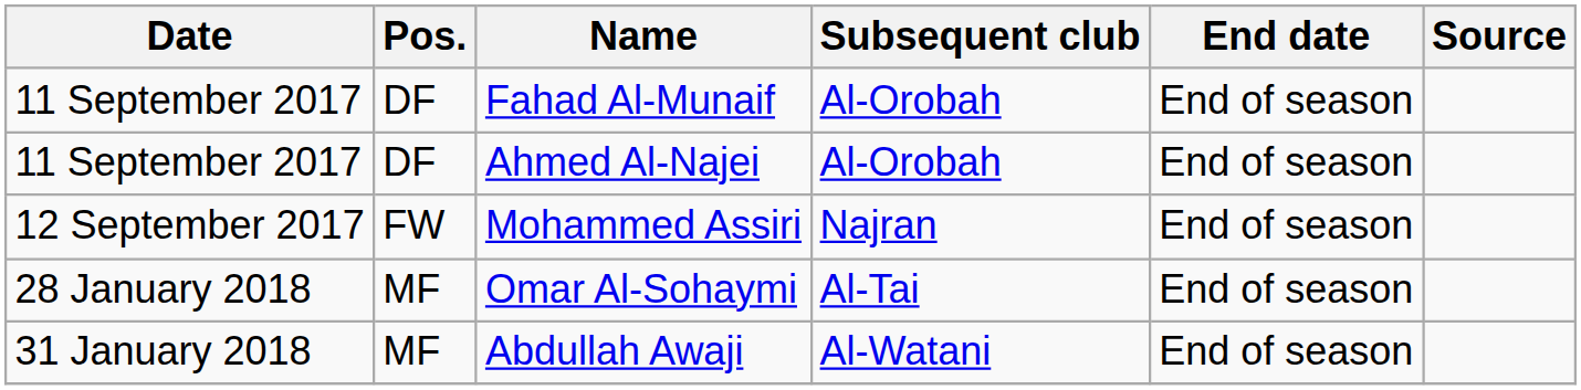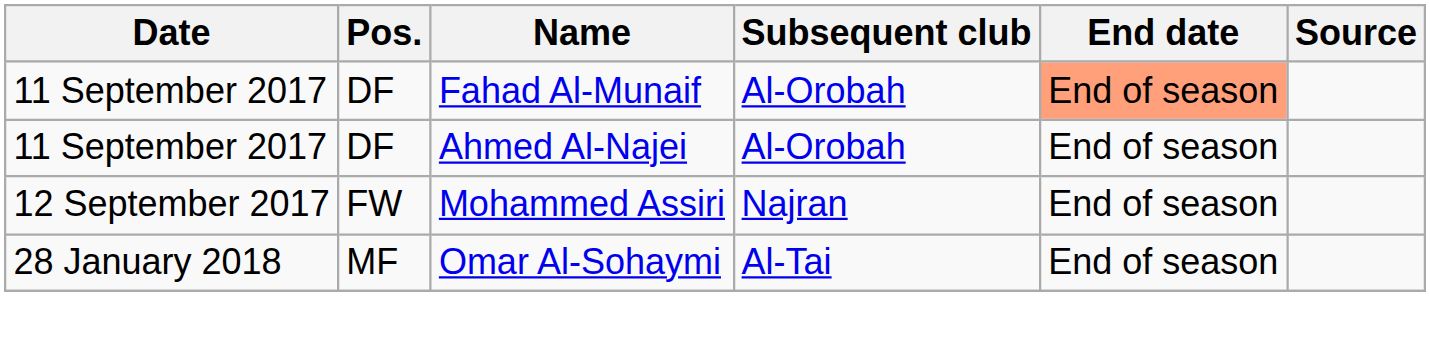Fahad Al-Munaif | End date: no background -> lightsalmon background
- row: 31 January 2018 | MF | Abdullah Awaji | Al-Watani | End of season
